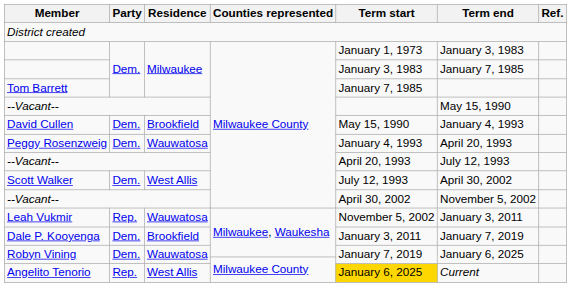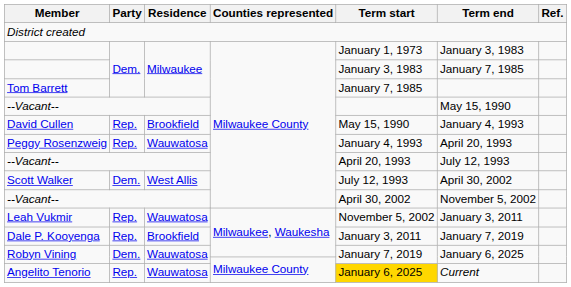David Cullen | Party: Dem. -> Rep.
Peggy Rosenzweig | Party: Dem. -> Rep.
Dale P. Kooyenga | Party: Dem. -> Rep.
Angelito Tenorio | Residence: West Allis -> Wauwatosa
